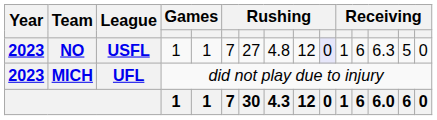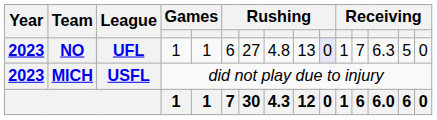NO | League: USFL -> UFL
NO | column 6: 7 -> 6
NO | column 9: 12 -> 13
NO | column 12: 6 -> 7
MICH | League: UFL -> USFL
